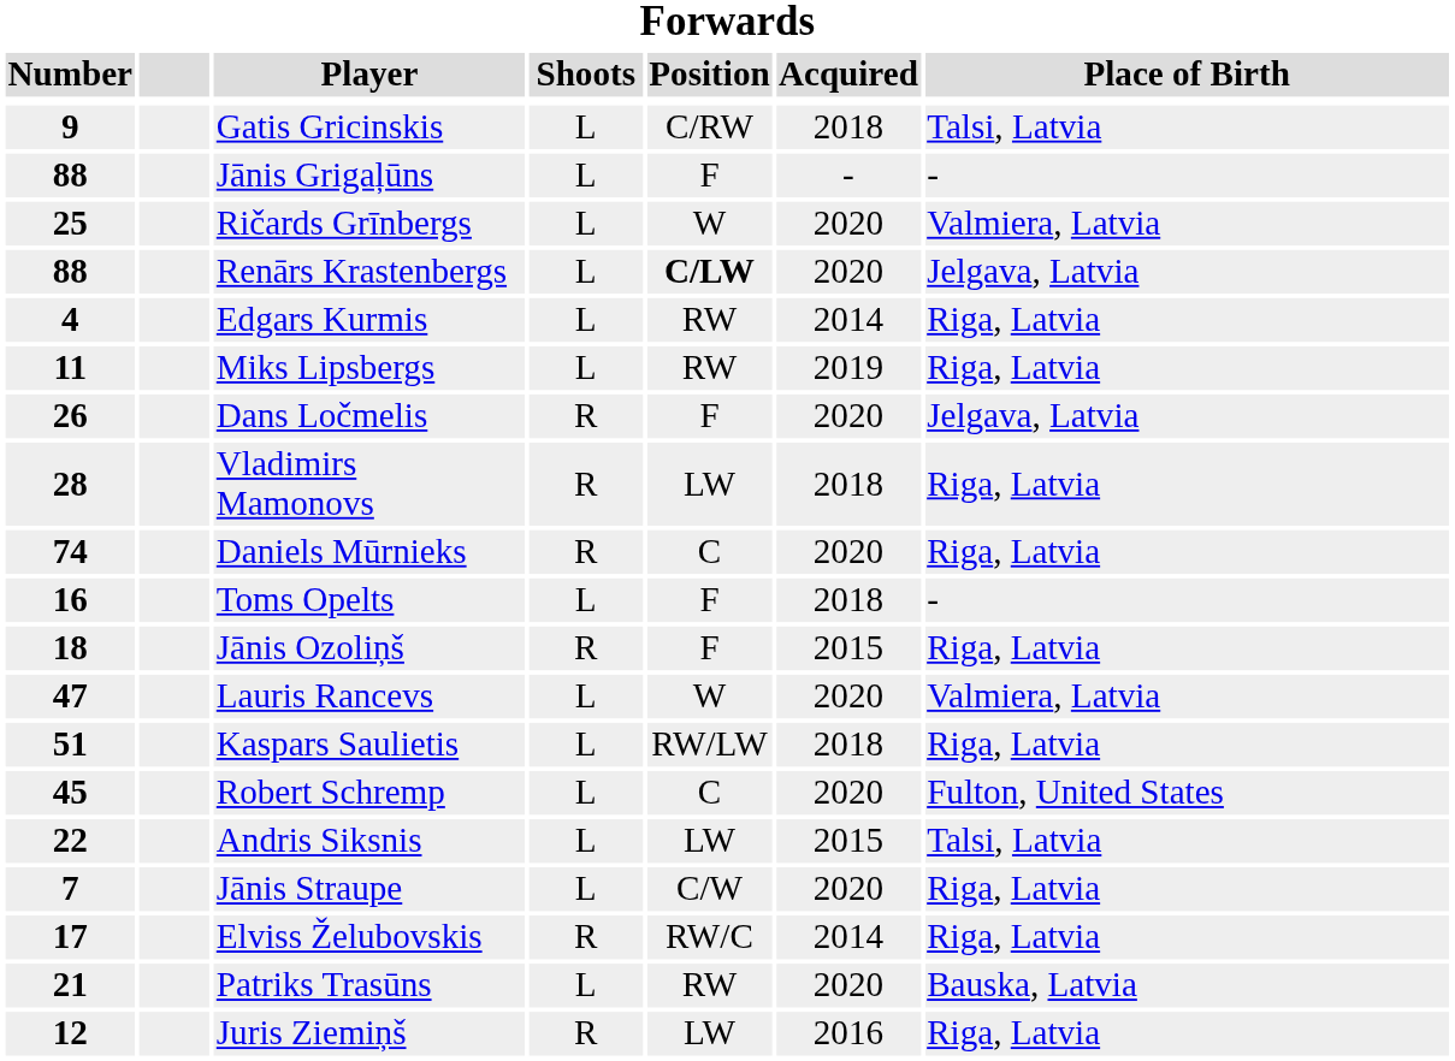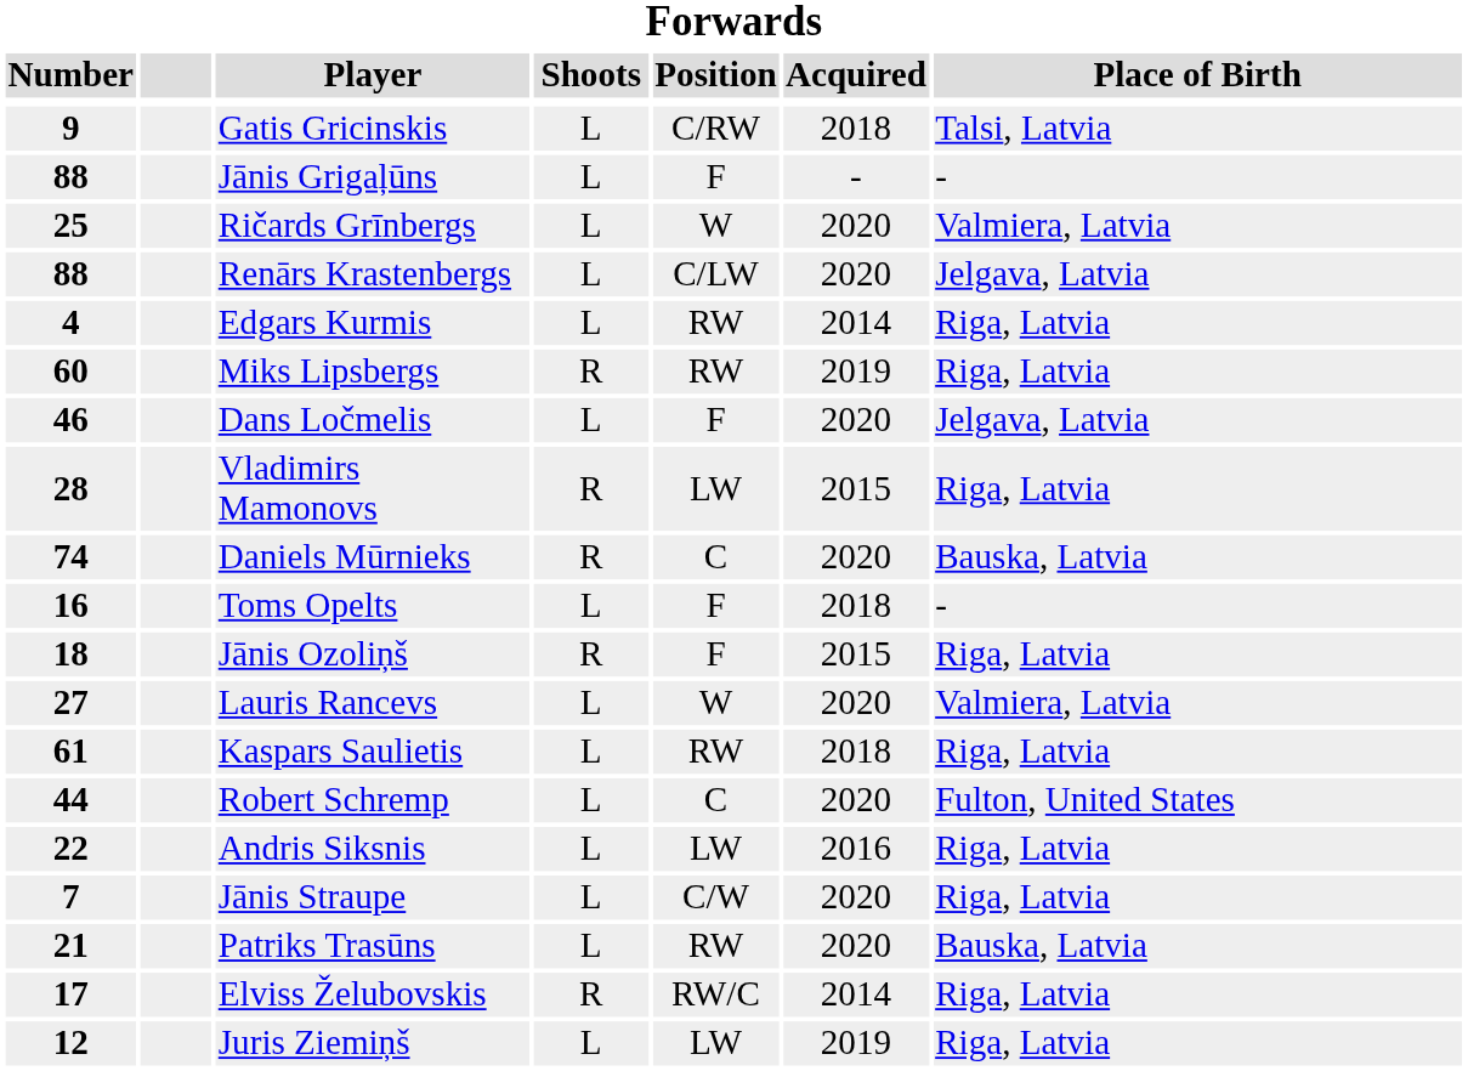Renārs Krastenbergs | Position: bold -> normal
Miks Lipsbergs | Number: 11 -> 60
Miks Lipsbergs | Shoots: L -> R
Dans Ločmelis | Number: 26 -> 46
Dans Ločmelis | Shoots: R -> L
Vladimirs Mamonovs | Acquired: 2018 -> 2015
Daniels Mūrnieks | Place of Birth: Riga, Latvia -> Bauska, Latvia
Lauris Rancevs | Number: 47 -> 27
Kaspars Saulietis | Number: 51 -> 61
Kaspars Saulietis | Position: RW/LW -> RW
Robert Schremp | Number: 45 -> 44
Andris Siksnis | Acquired: 2015 -> 2016
Andris Siksnis | Place of Birth: Talsi, Latvia -> Riga, Latvia
rows swapped: Patriks Trasūns <-> Elviss Želubovskis
Juris Ziemiņš | Shoots: R -> L
Juris Ziemiņš | Acquired: 2016 -> 2019
